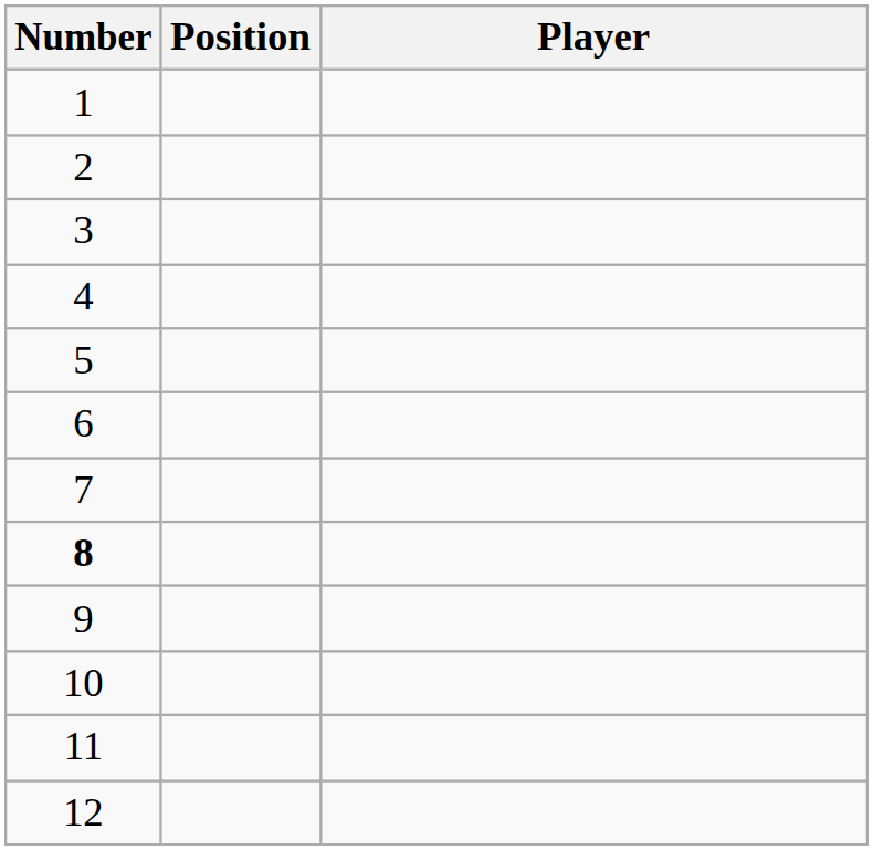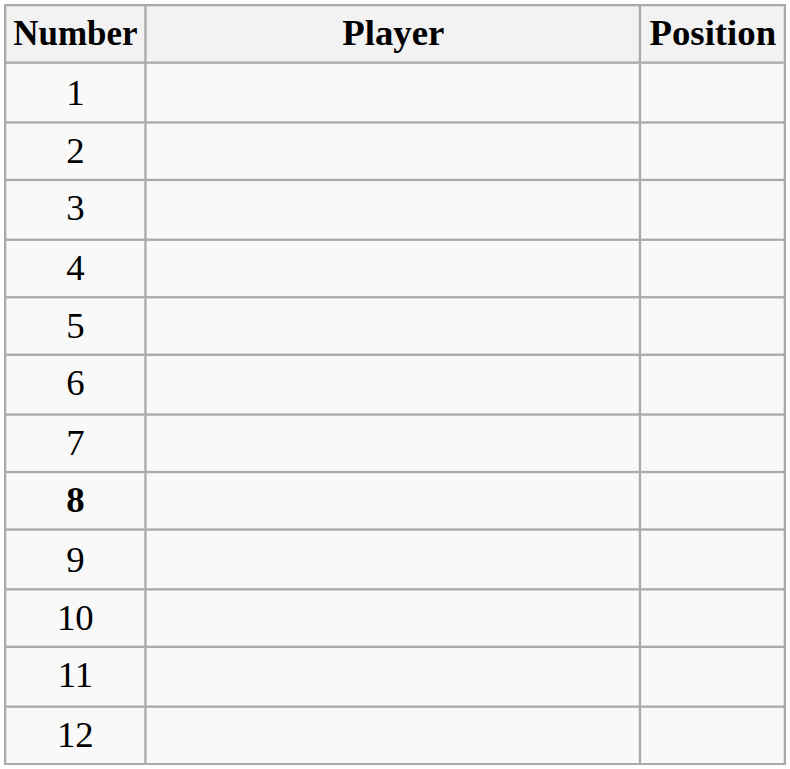columns swapped: Player <-> Position
